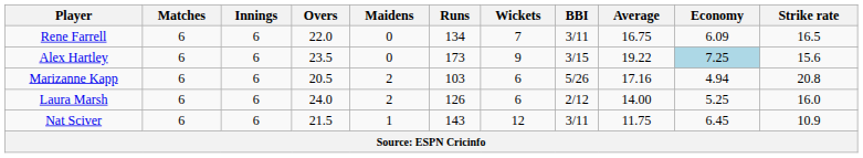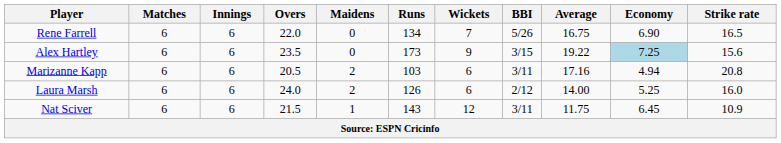Rene Farrell | BBI: 3/11 -> 5/26
Rene Farrell | Economy: 6.09 -> 6.90
Marizanne Kapp | BBI: 5/26 -> 3/11
